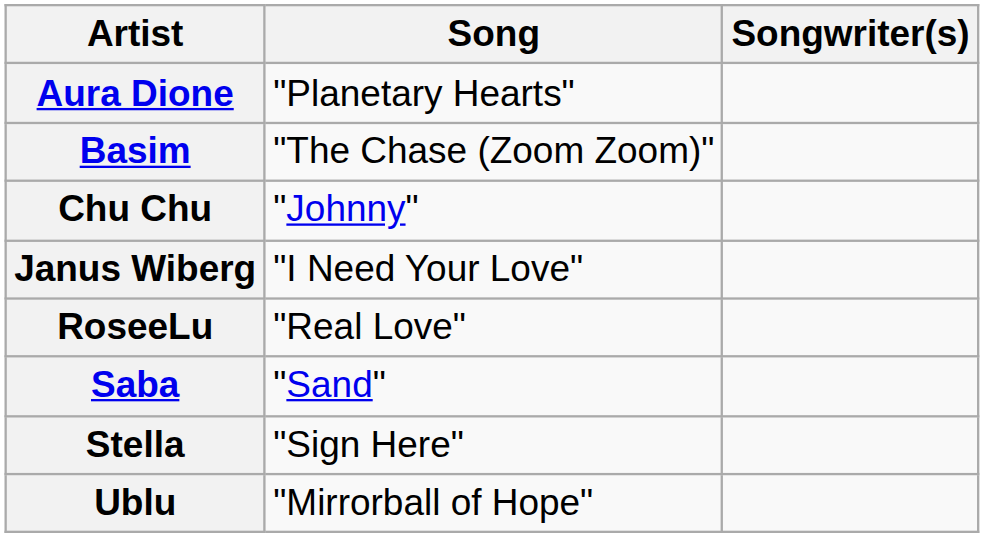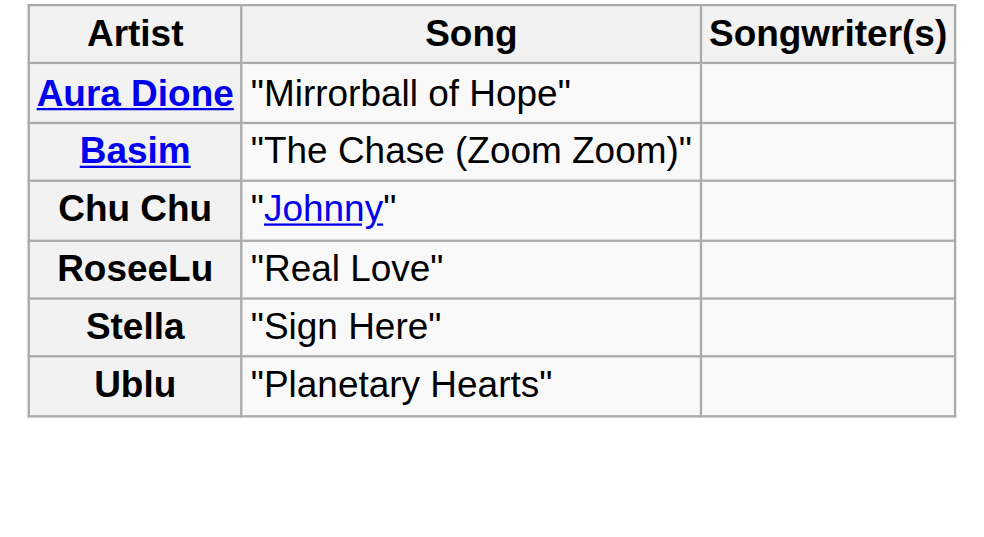Aura Dione | Song: "Planetary Hearts" -> "Mirrorball of Hope"
- row: Janus Wiberg | "I Need Your Love"
- row: Saba | "Sand"
Ublu | Song: "Mirrorball of Hope" -> "Planetary Hearts"
